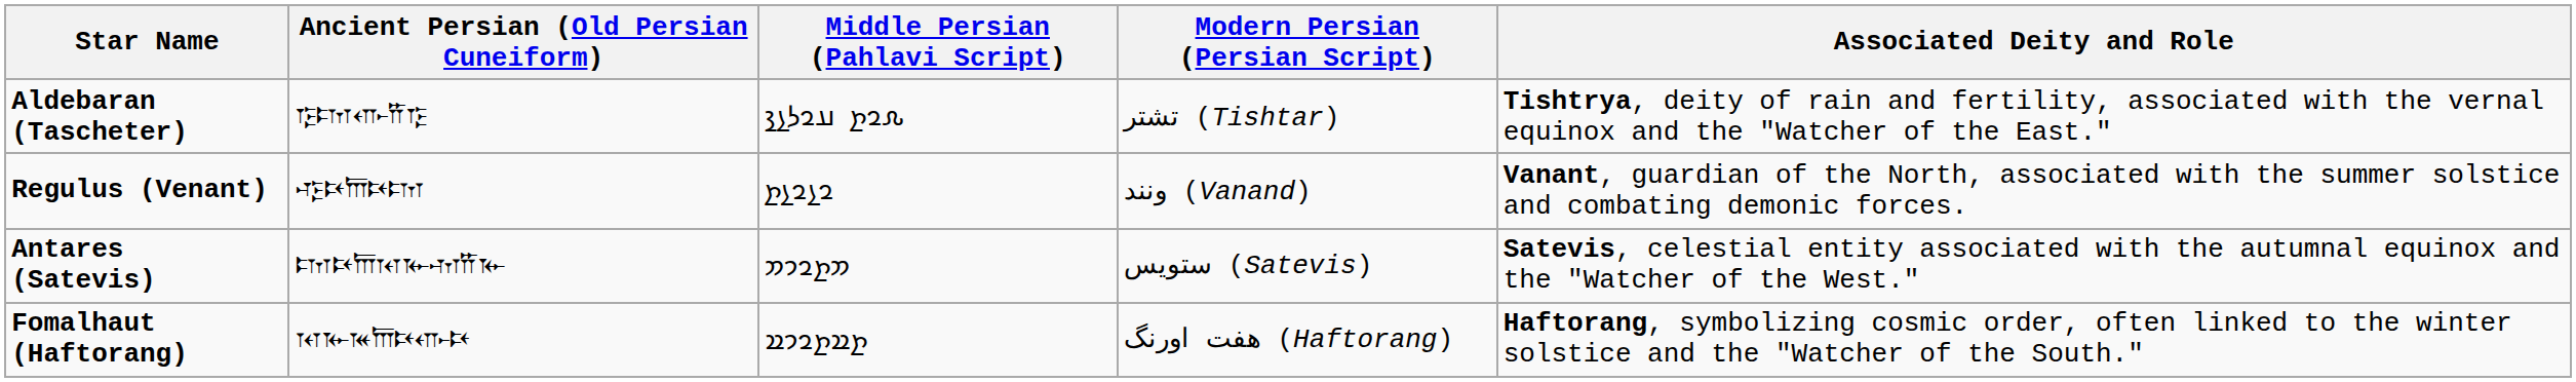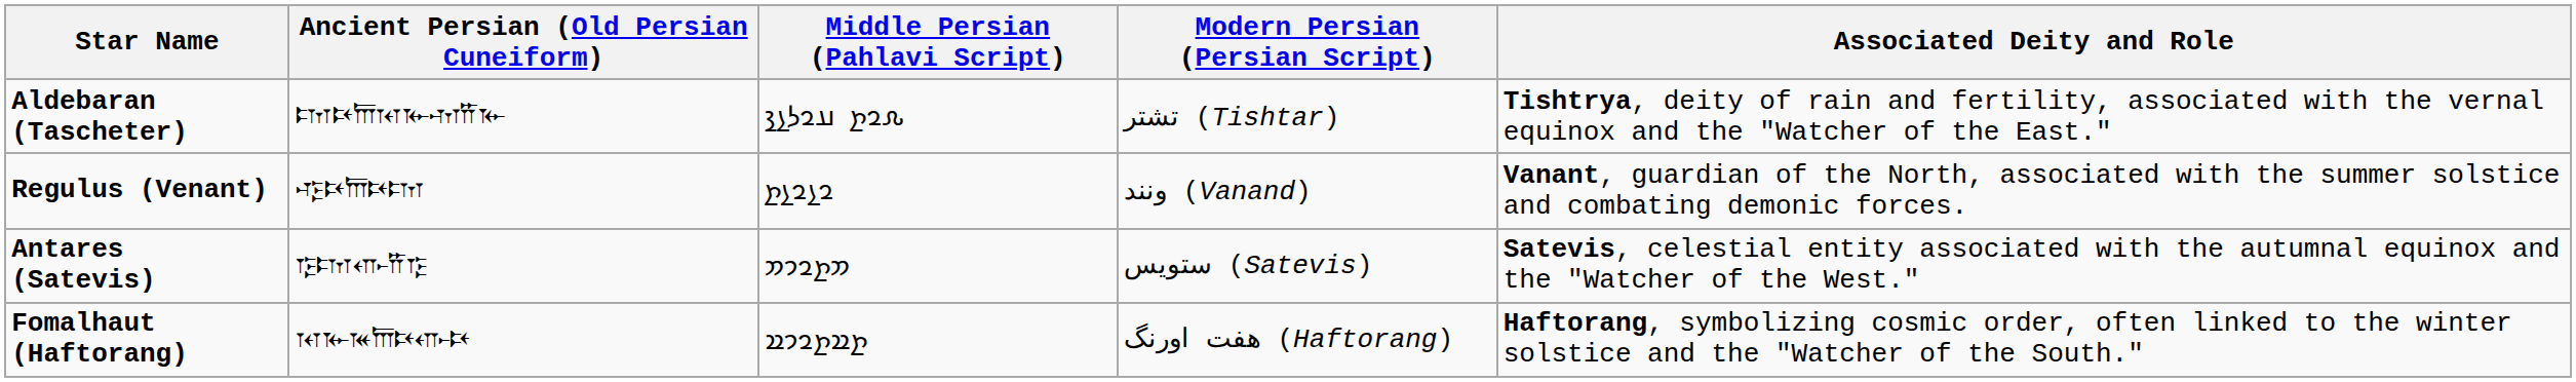Aldebaran (Tascheter) | Ancient Persian (Old Persian Cuneiform): 𐎿𐎫𐎥𐎡𐎿 -> 𐎫𐎴𐎠𐎰𐎹𐎶𐎡𐎹
Antares (Satevis) | Ancient Persian (Old Persian Cuneiform): 𐎫𐎴𐎠𐎰𐎹𐎶𐎡𐎹 -> 𐎿𐎫𐎥𐎡𐎿
